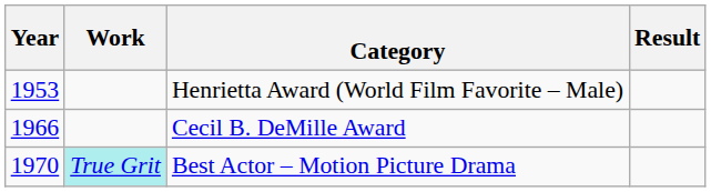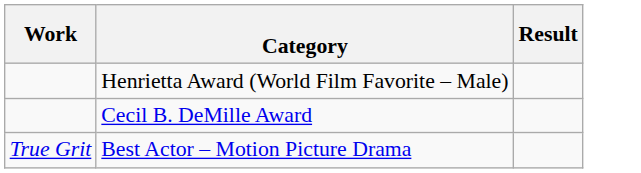- column: Year | 1953 | 1966 | 1970
Best Actor – Motion Picture Drama | Work: paleturquoise background -> no background
